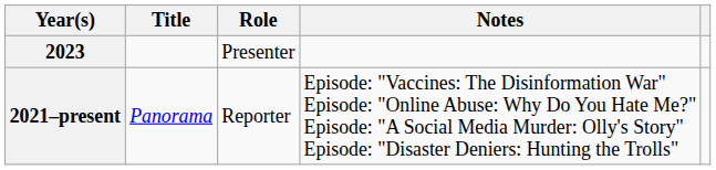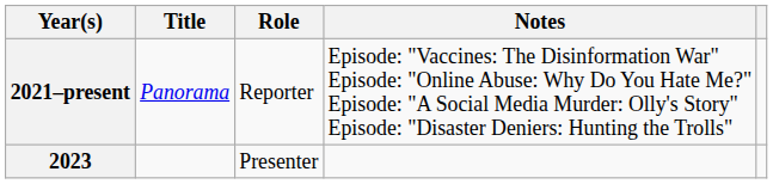rows swapped: 2021–present <-> 2023
